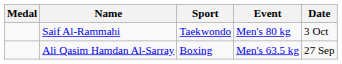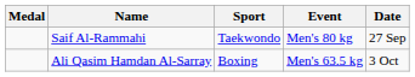Saif Al-Rammahi | Date: 3 Oct -> 27 Sep
Ali Qasim Hamdan Al-Sarray | Date: 27 Sep -> 3 Oct
